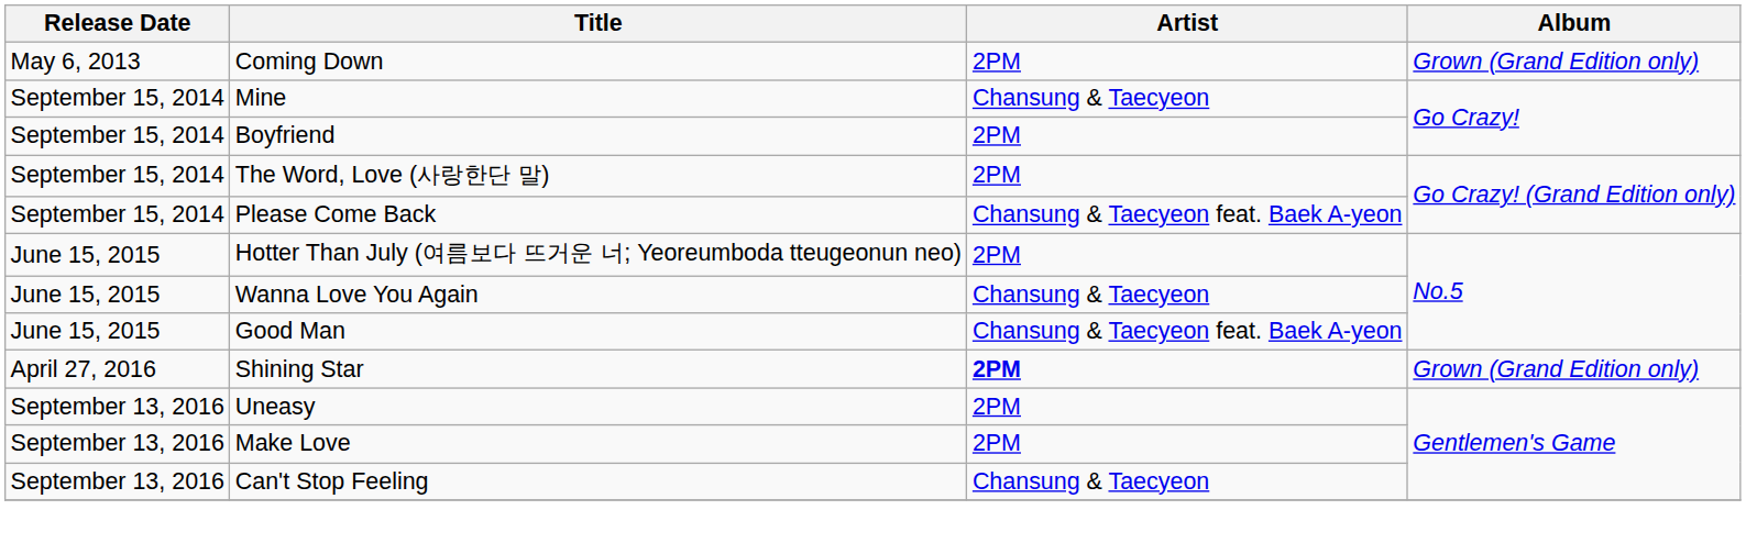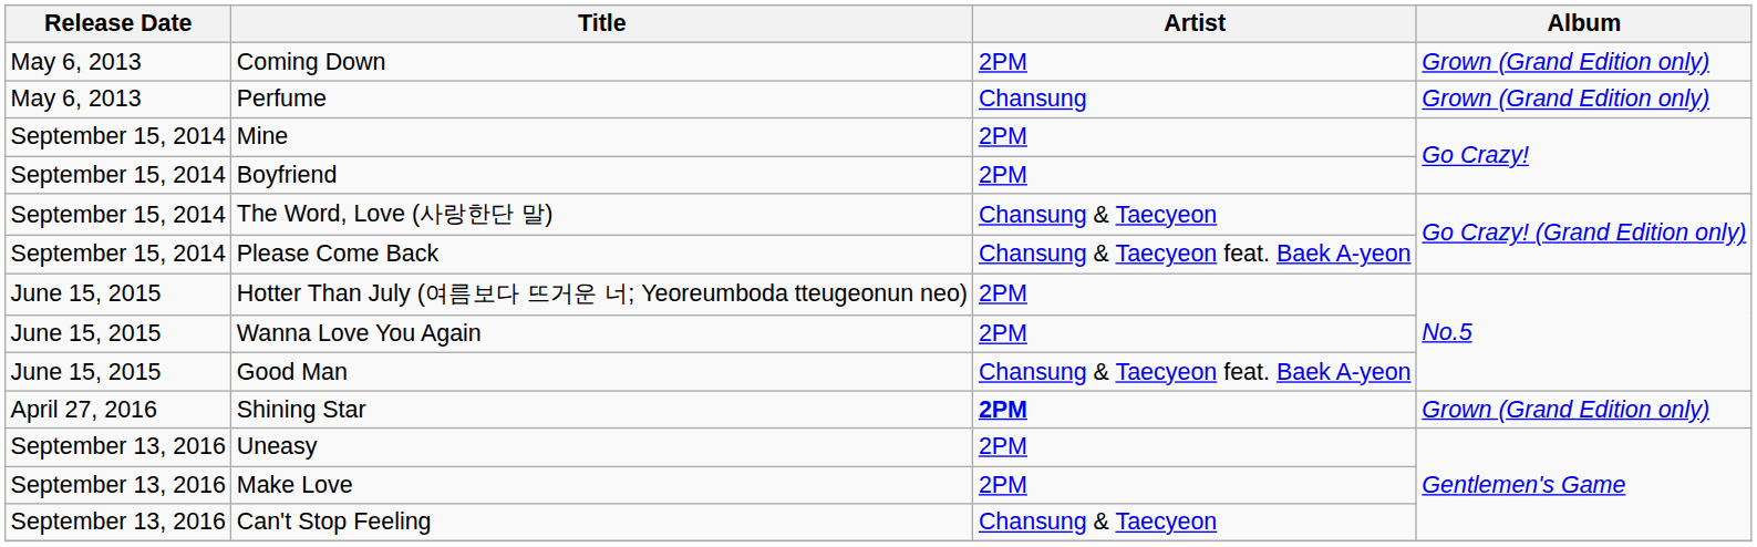+ row: May 6, 2013 | Perfume | Chansung | Grown (Grand Edition only)
Mine | Artist: Chansung & Taecyeon -> 2PM
The Word, Love (사랑한단 말) | Artist: 2PM -> Chansung & Taecyeon
Wanna Love You Again | Artist: Chansung & Taecyeon -> 2PM
